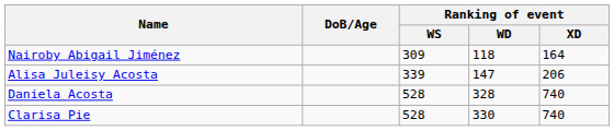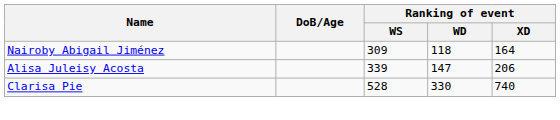- row: Daniela Acosta | 528 | 328 | 740
